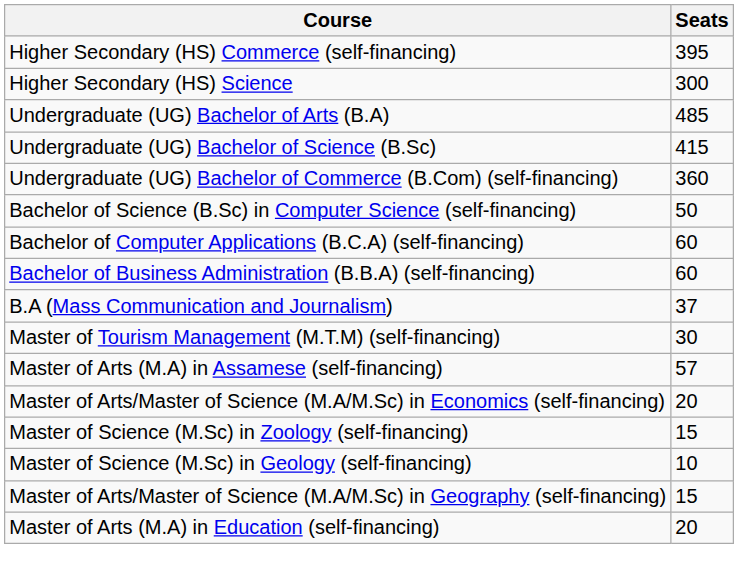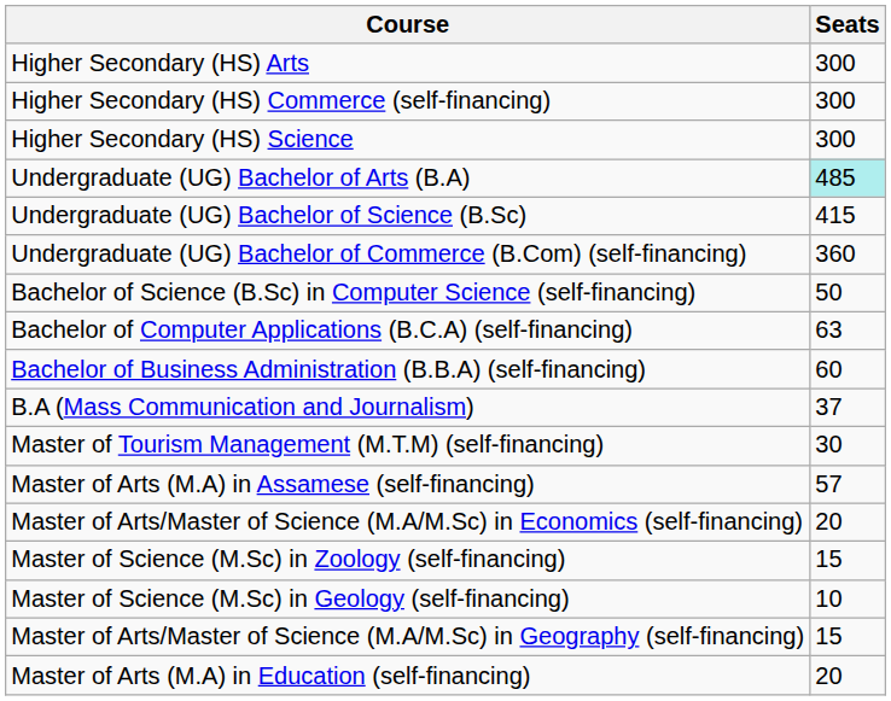+ row: Higher Secondary (HS) Arts | 300
Higher Secondary (HS) Commerce (self-financing) | Seats: 395 -> 300
Undergraduate (UG) Bachelor of Arts (B.A) | Seats: no background -> paleturquoise background
Bachelor of Computer Applications (B.C.A) (self-financing) | Seats: 60 -> 63
